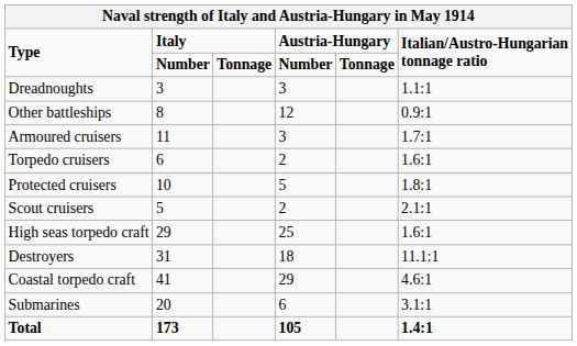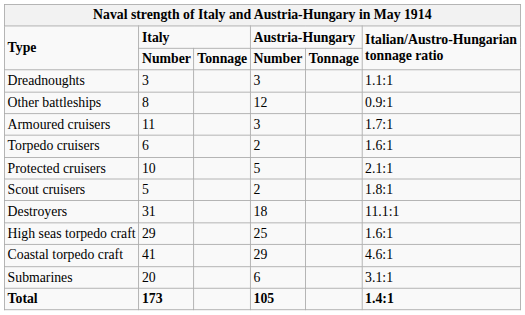Protected cruisers | column 6: 1.8:1 -> 2.1:1
Scout cruisers | column 6: 2.1:1 -> 1.8:1
rows swapped: Destroyers <-> High seas torpedo craft
